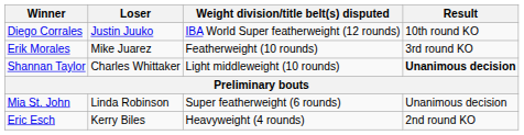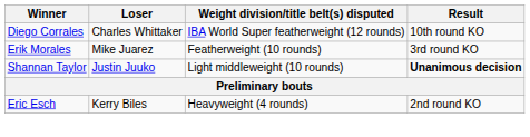Diego Corrales | Loser: Justin Juuko -> Charles Whittaker
Shannan Taylor | Loser: Charles Whittaker -> Justin Juuko
- row: Mia St. John | Linda Robinson | Super featherweight (6 rounds) | Unanimous decision
